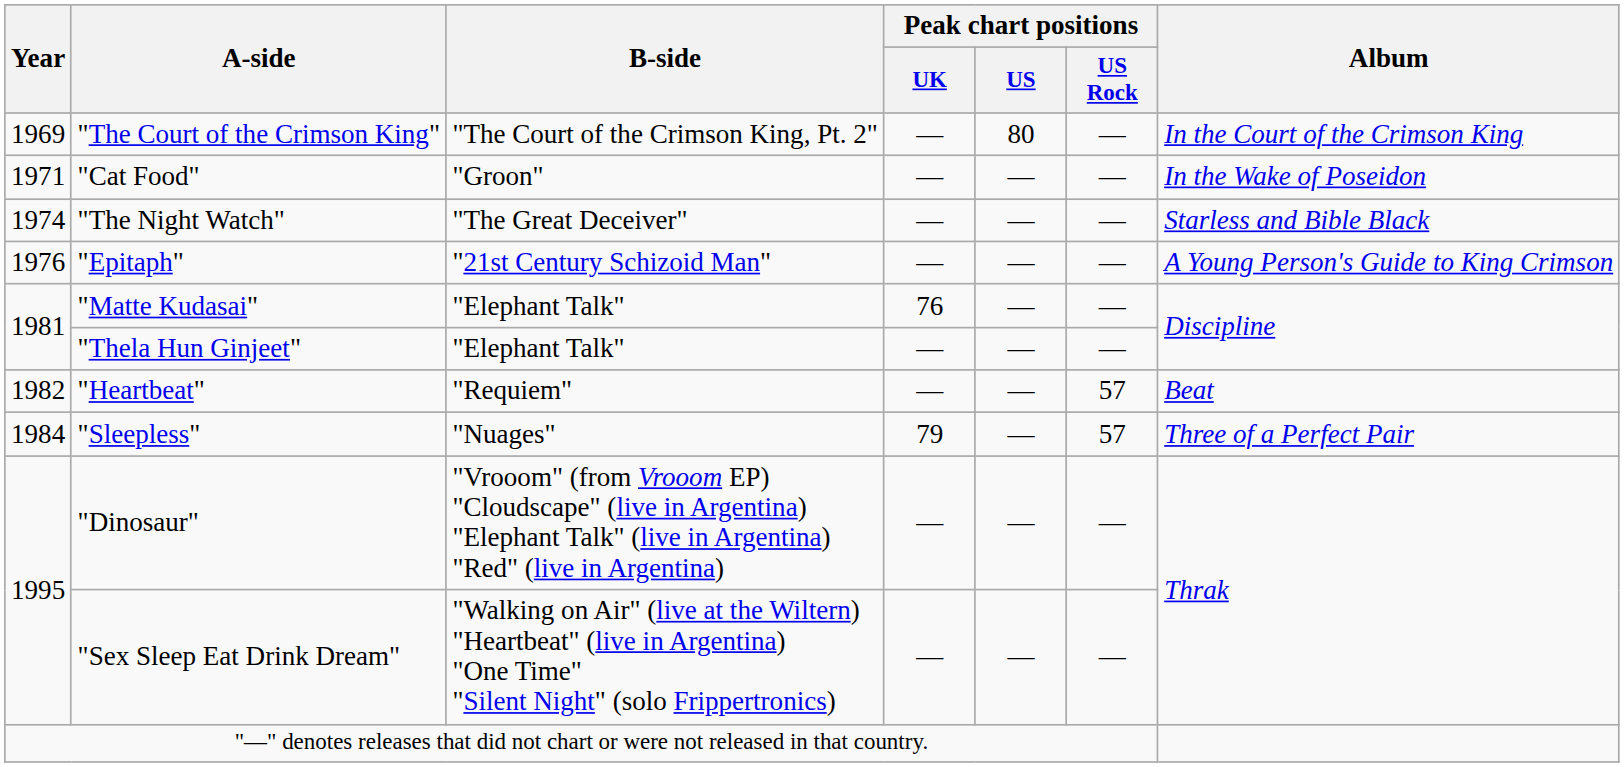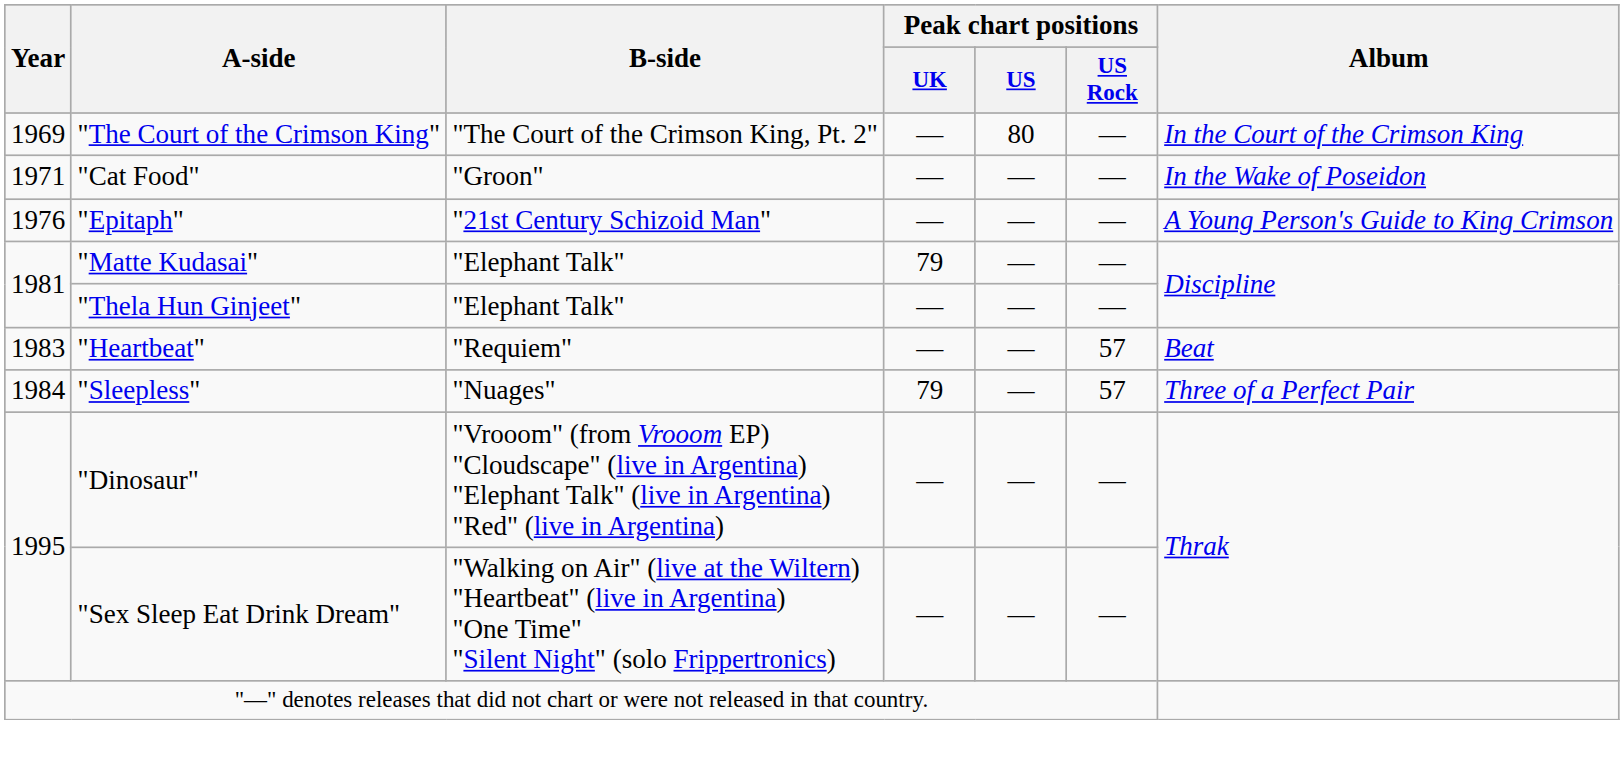- row: 1974 | "The Night Watch" | "The Great Deceiver" | — | — | — | Starless and Bible Black
"Matte Kudasai" | Peak chart positions / UK: 76 -> 79
"Heartbeat" | Year: 1982 -> 1983
